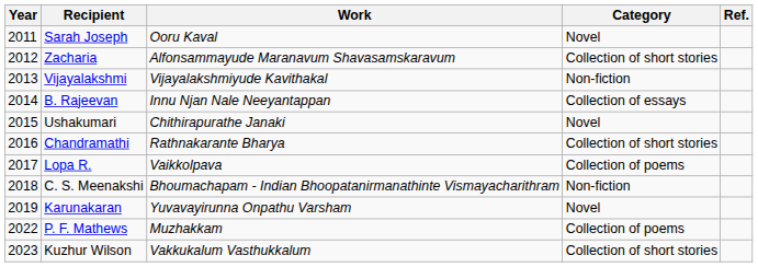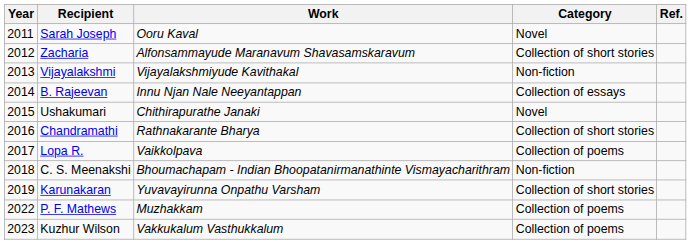Karunakaran | Category: Novel -> Collection of short stories
Kuzhur Wilson | Category: Collection of short stories -> Collection of poems
